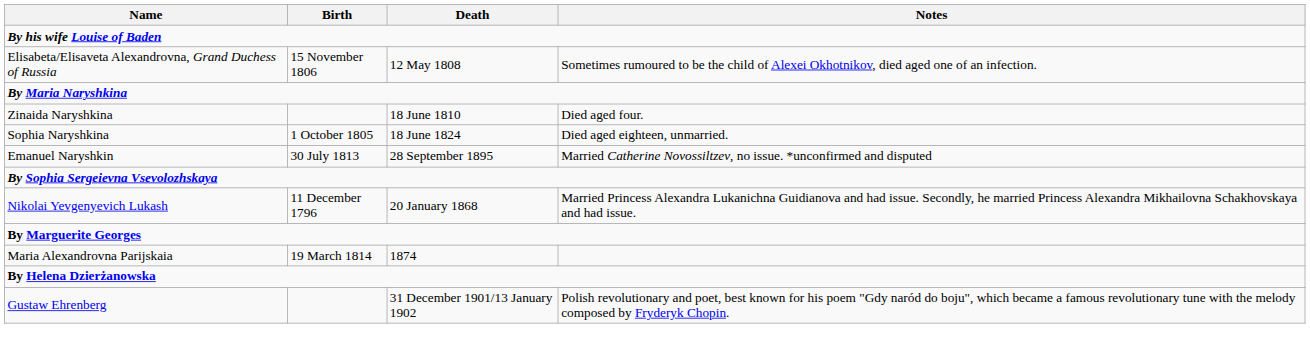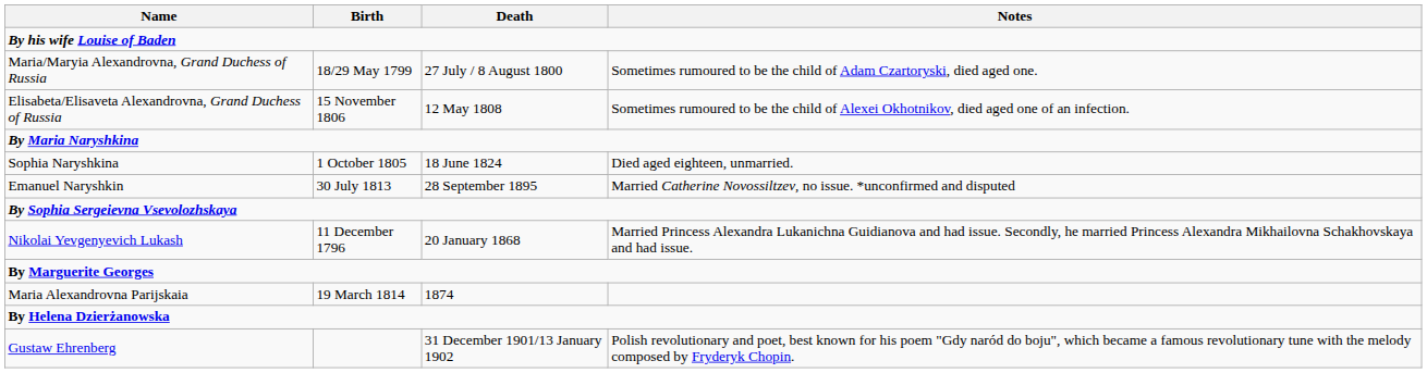+ row: Maria/Maryia Alexandrovna, Grand Duchess of Russia | 18/29 May 1799 | 27 July / 8 August 1800 | Sometimes rumoured to be the child of Adam Czartoryski, died aged one.
- row: Zinaida Naryshkina | 18 June 1810 | Died aged four.
